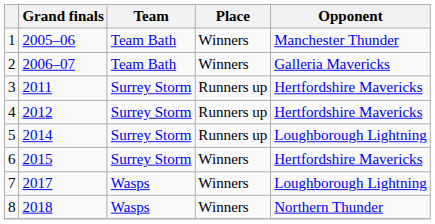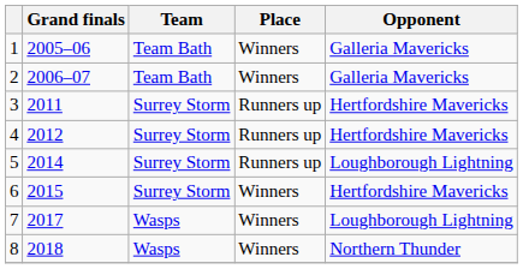1 | Opponent: Manchester Thunder -> Galleria Mavericks
